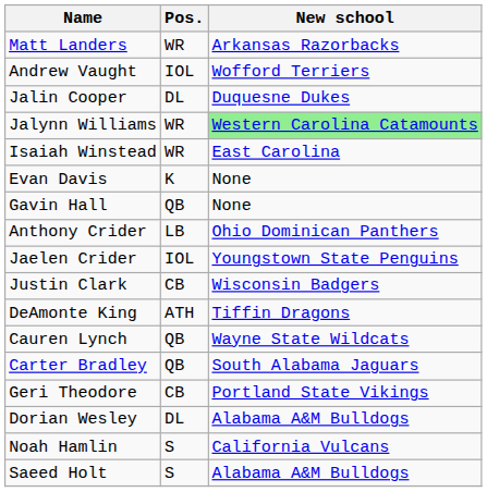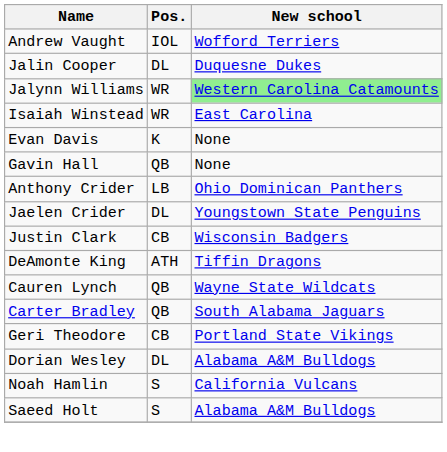- row: Matt Landers | WR | Arkansas Razorbacks
Jaelen Crider | Pos.: IOL -> DL
